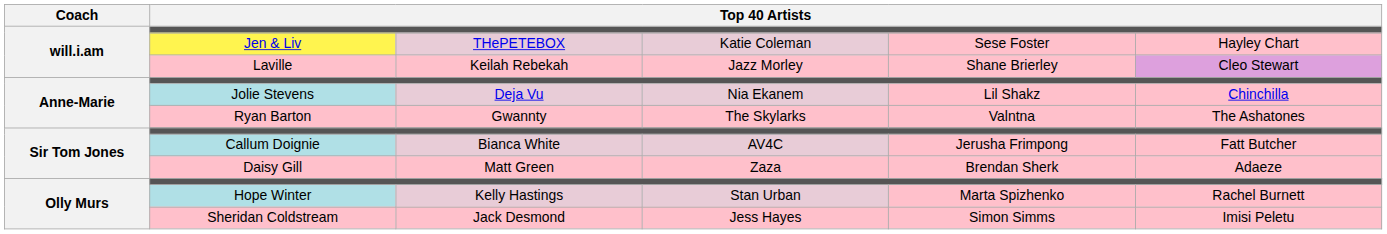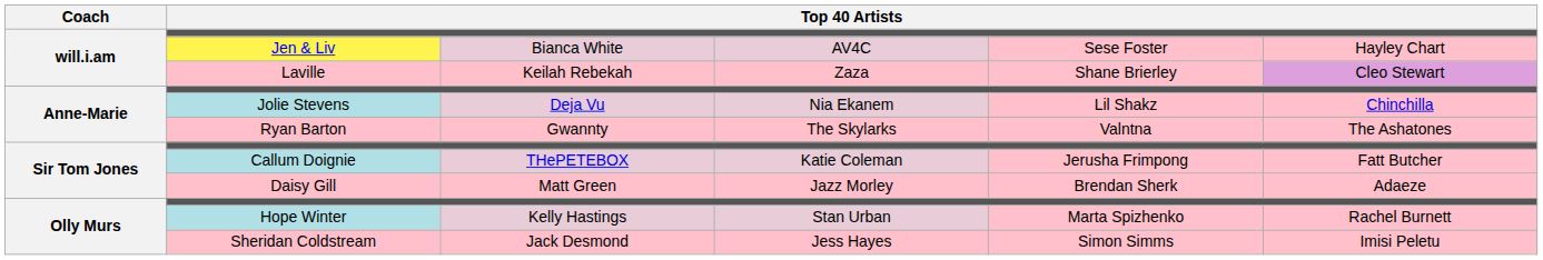Jen & Liv | column 3: THePETEBOX -> Bianca White
Jen & Liv | column 4: Katie Coleman -> AV4C
Laville | column 4: Jazz Morley -> Zaza
Callum Doignie | column 3: Bianca White -> THePETEBOX
Callum Doignie | column 4: AV4C -> Katie Coleman
Daisy Gill | column 4: Zaza -> Jazz Morley
